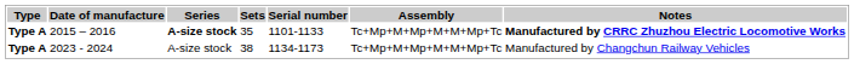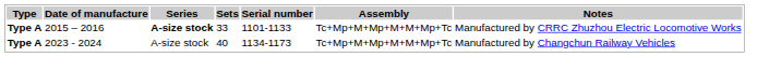2015 – 2016 | Sets: 35 -> 33
2015 – 2016 | Notes: bold -> normal
2023 - 2024 | Sets: 38 -> 40
